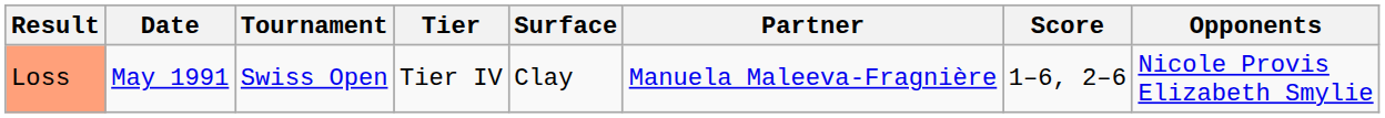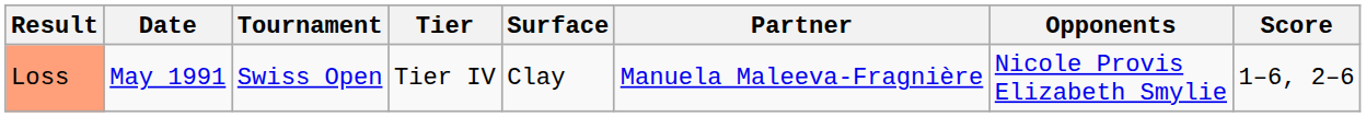columns swapped: Opponents <-> Score
